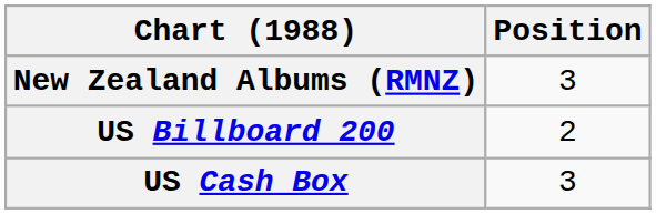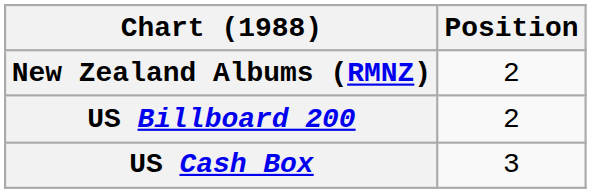New Zealand Albums (RMNZ) | Position: 3 -> 2
